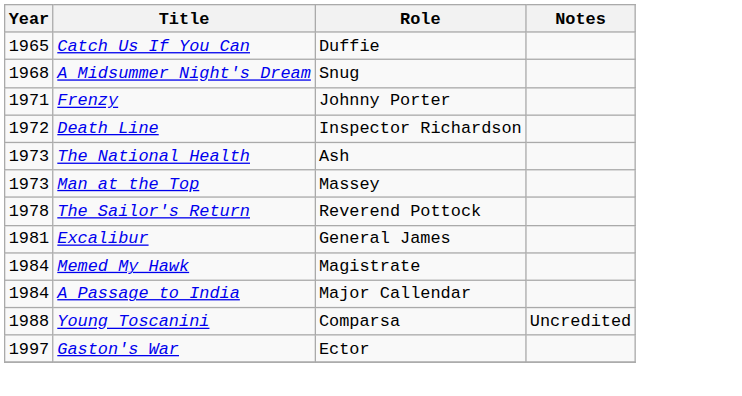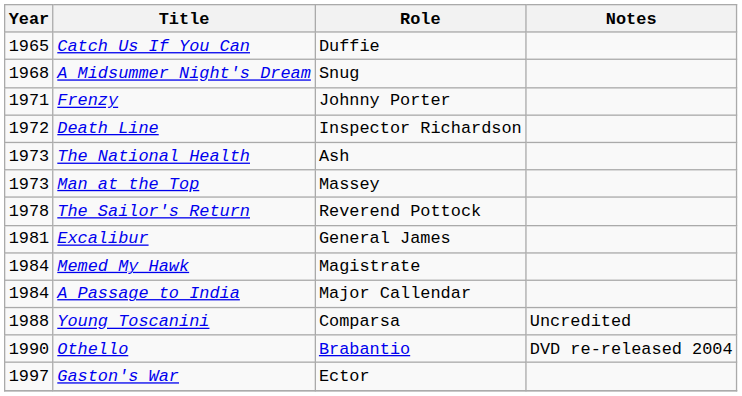+ row: 1990 | Othello | Brabantio | DVD re-released 2004
